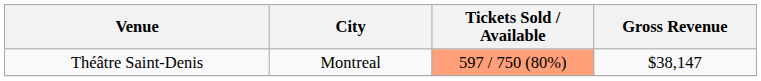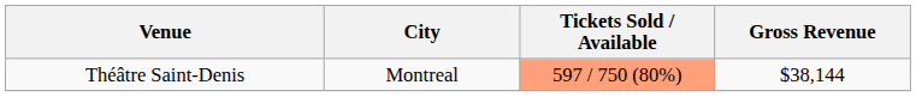Théâtre Saint-Denis | Gross Revenue: $38,147 -> $38,144
